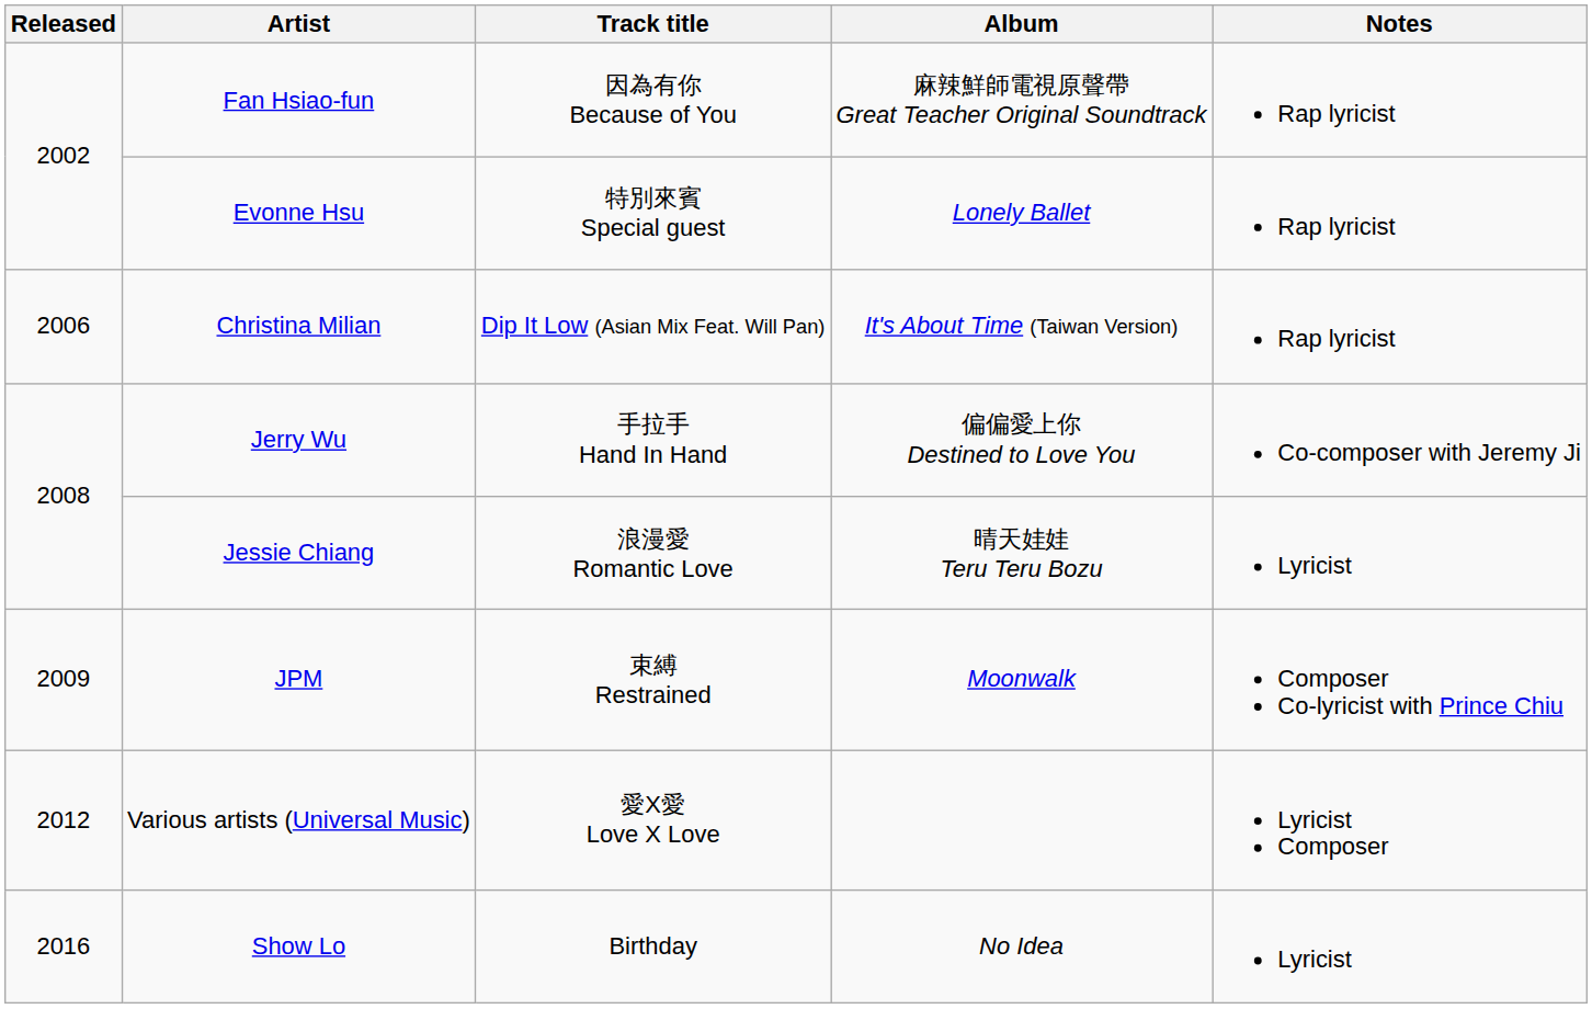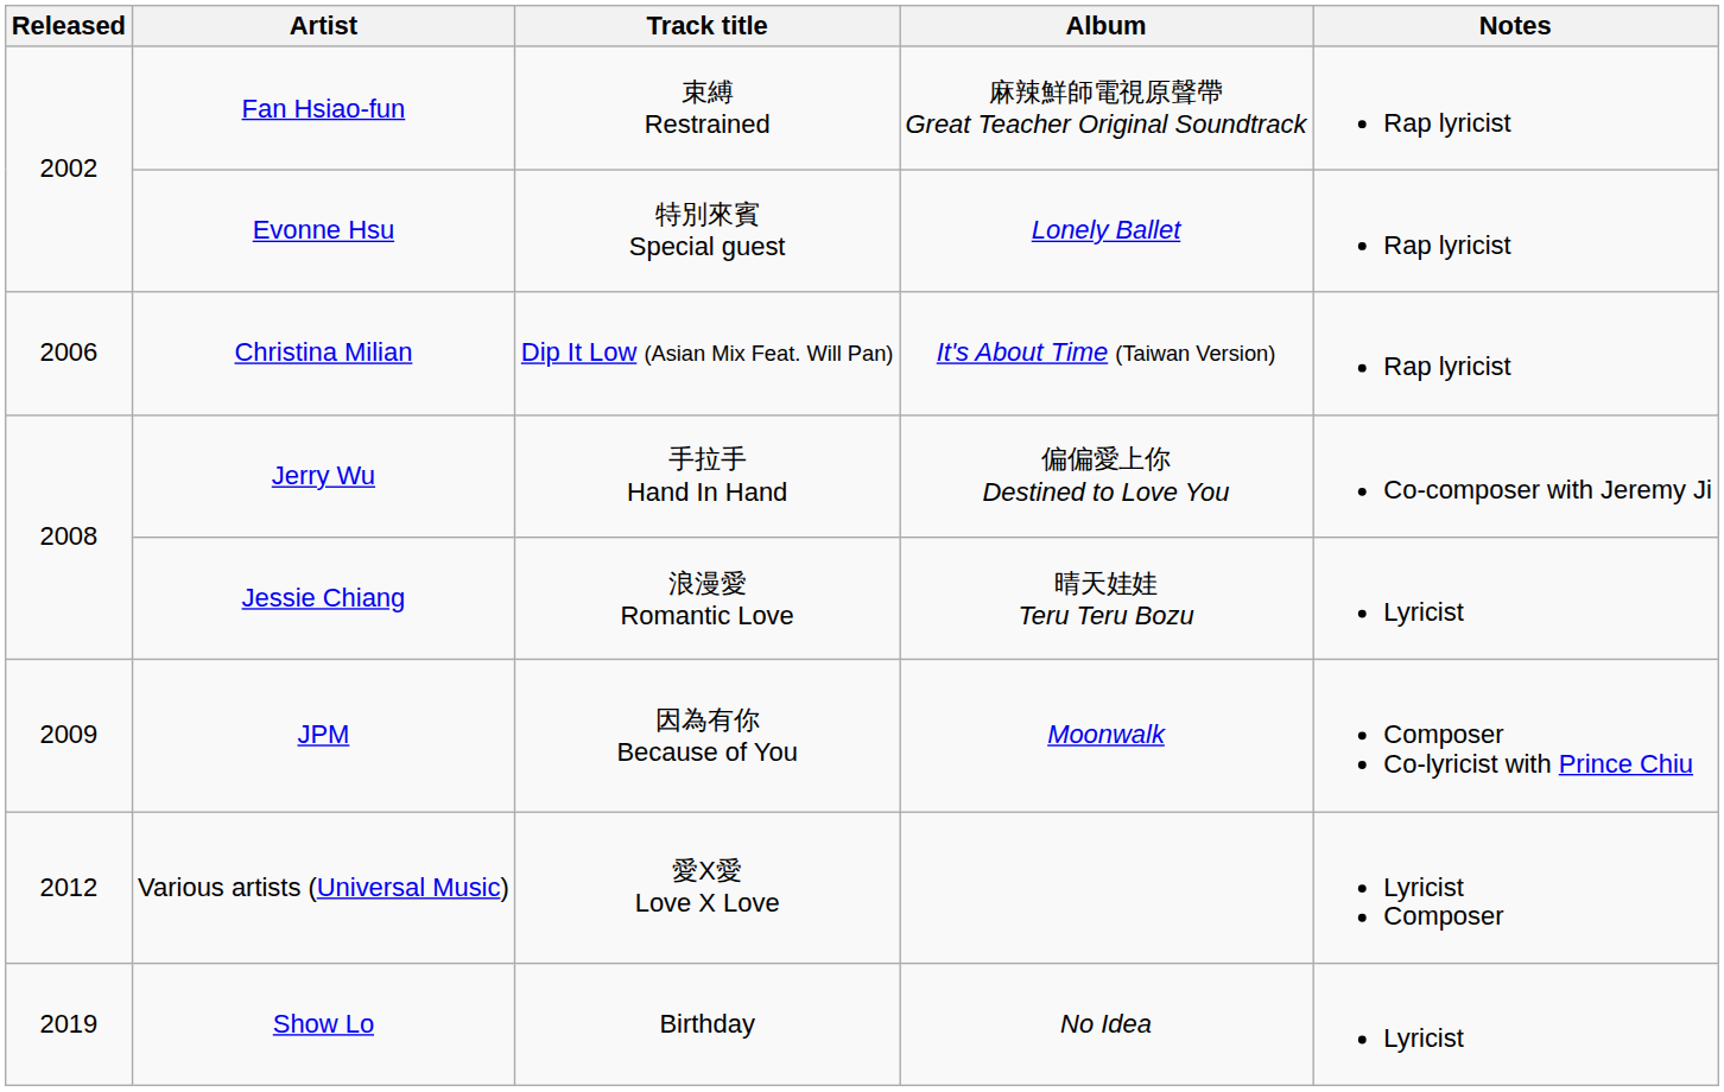Fan Hsiao-fun | Track title: 因為有你 Because of You -> 束縛 Restrained
JPM | Track title: 束縛 Restrained -> 因為有你 Because of You
Show Lo | Released: 2016 -> 2019
